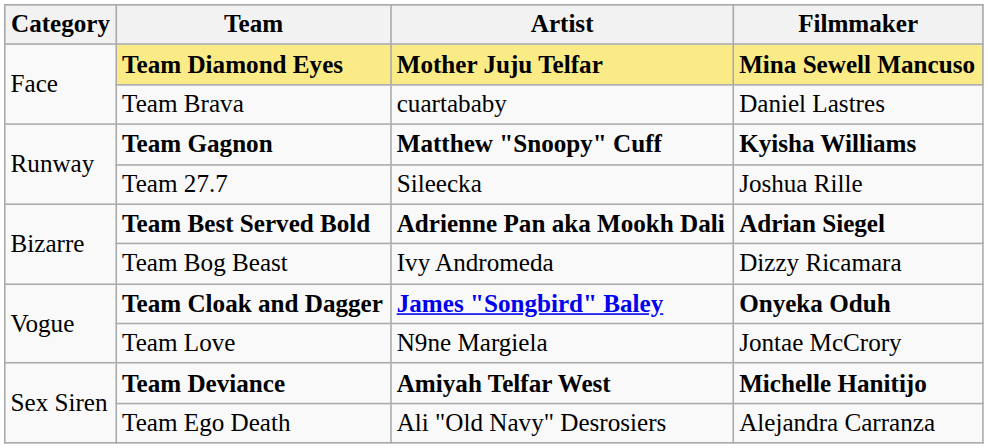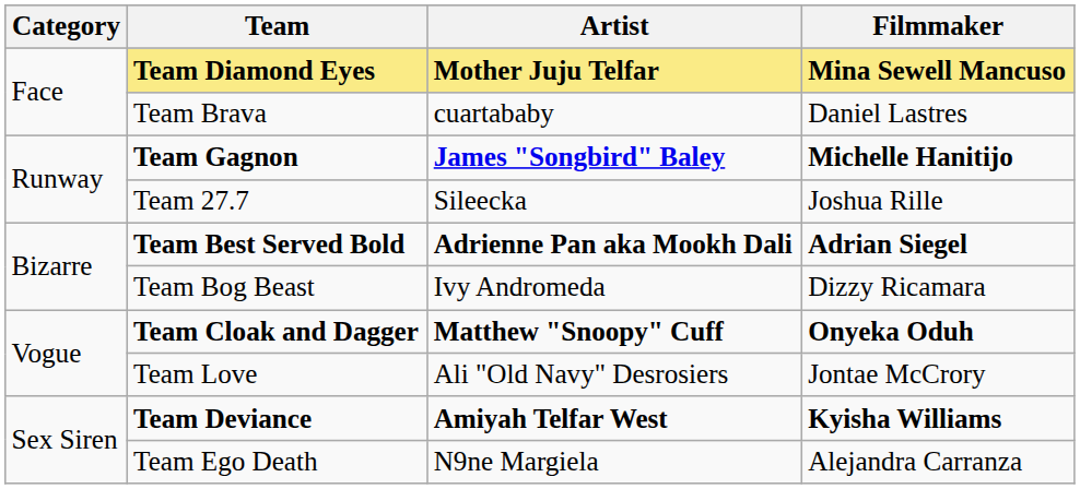Team Gagnon | Artist: Matthew "Snoopy" Cuff -> James "Songbird" Baley
Team Gagnon | Filmmaker: Kyisha Williams -> Michelle Hanitijo
Team Cloak and Dagger | Artist: James "Songbird" Baley -> Matthew "Snoopy" Cuff
Team Love | Artist: N9ne Margiela -> Ali "Old Navy" Desrosiers
Team Deviance | Filmmaker: Michelle Hanitijo -> Kyisha Williams
Team Ego Death | Artist: Ali "Old Navy" Desrosiers -> N9ne Margiela
